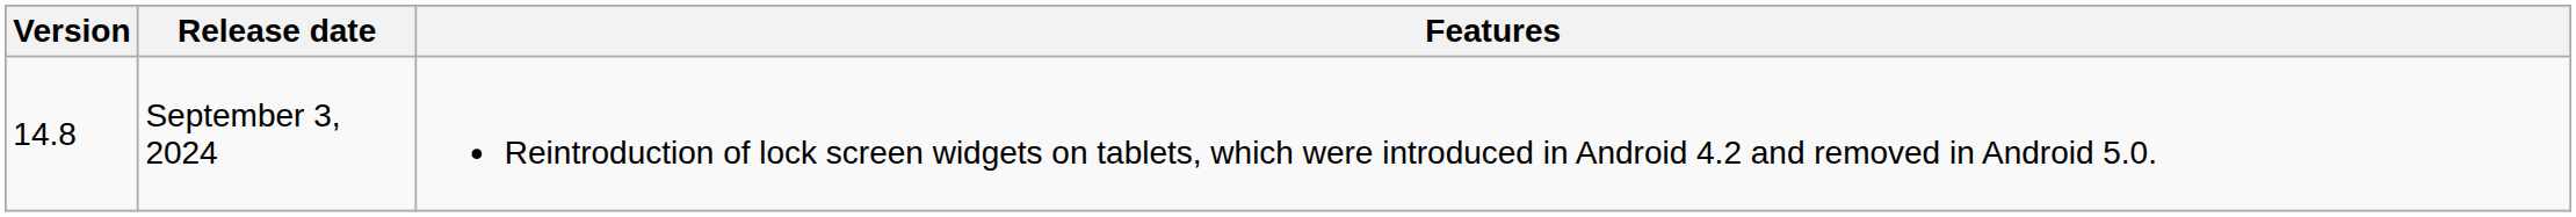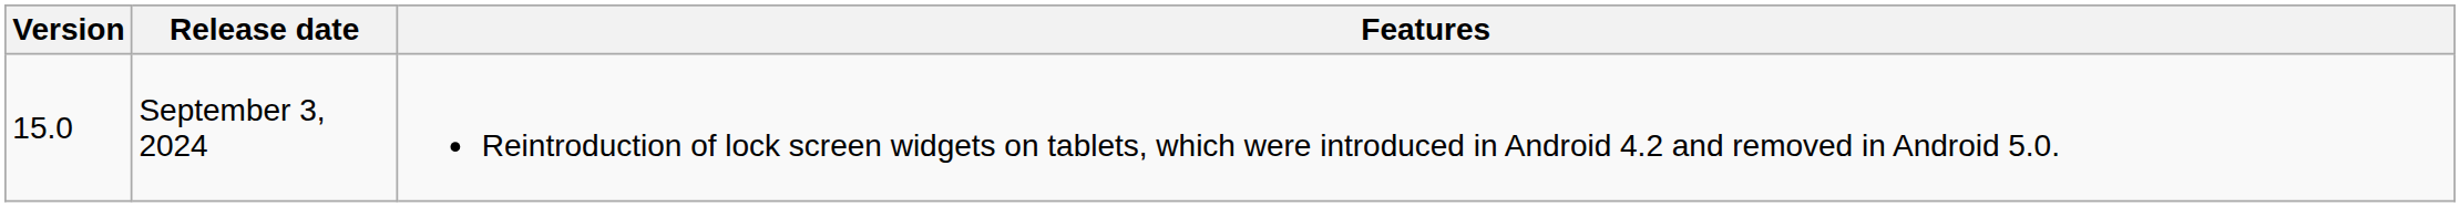September 3, 2024 | Version: 14.8 -> 15.0
